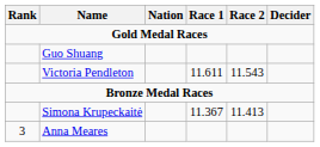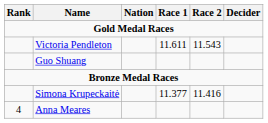rows swapped: Victoria Pendleton <-> Guo Shuang
Simona Krupeckaitė | Race 1: 11.367 -> 11.377
Simona Krupeckaitė | Race 2: 11.413 -> 11.416
Anna Meares | Rank: 3 -> 4
